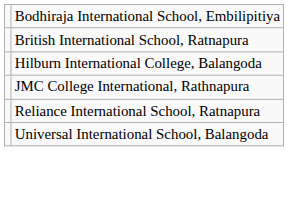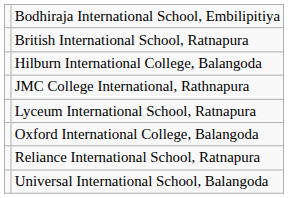+ row: Lyceum International School, Ratnapura
+ row: Oxford International College, Balangoda
